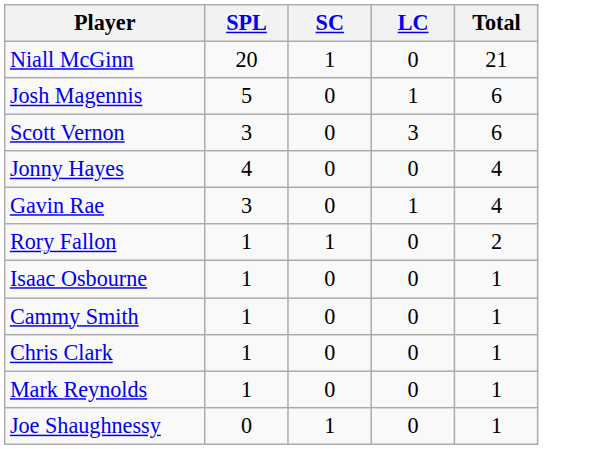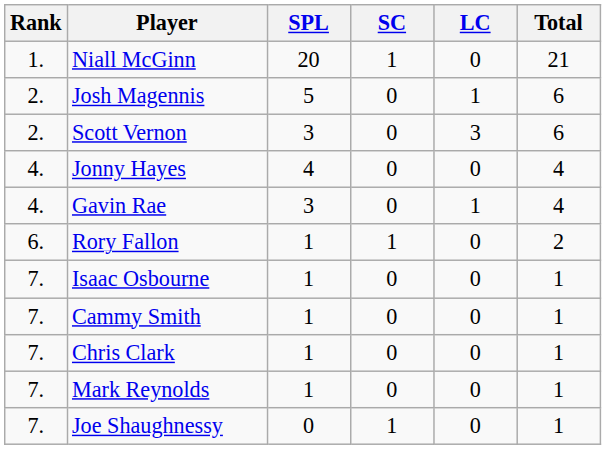+ column: Rank | 1. | 2. | 2. | 4. | 4. | 6. | 7. | 7. | 7. | 7. | 7.
